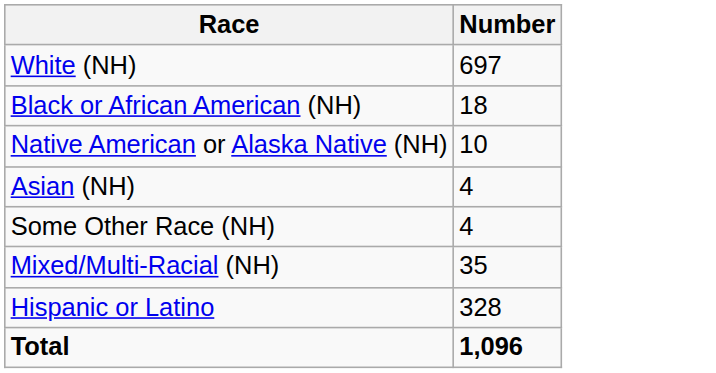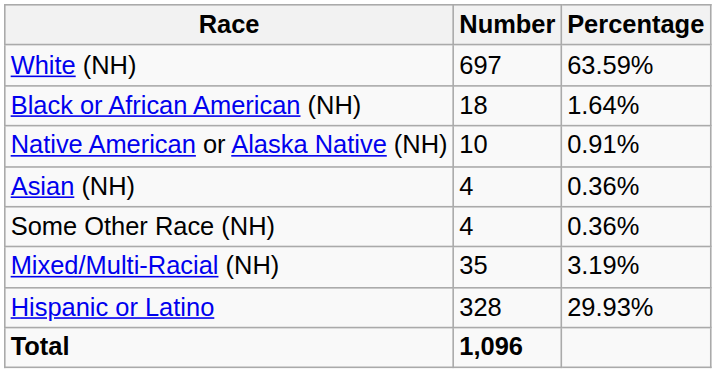+ column: Percentage | 63.59% | 1.64% | 0.91% | 0.36% | 0.36% | 3.19% | 29.93%
